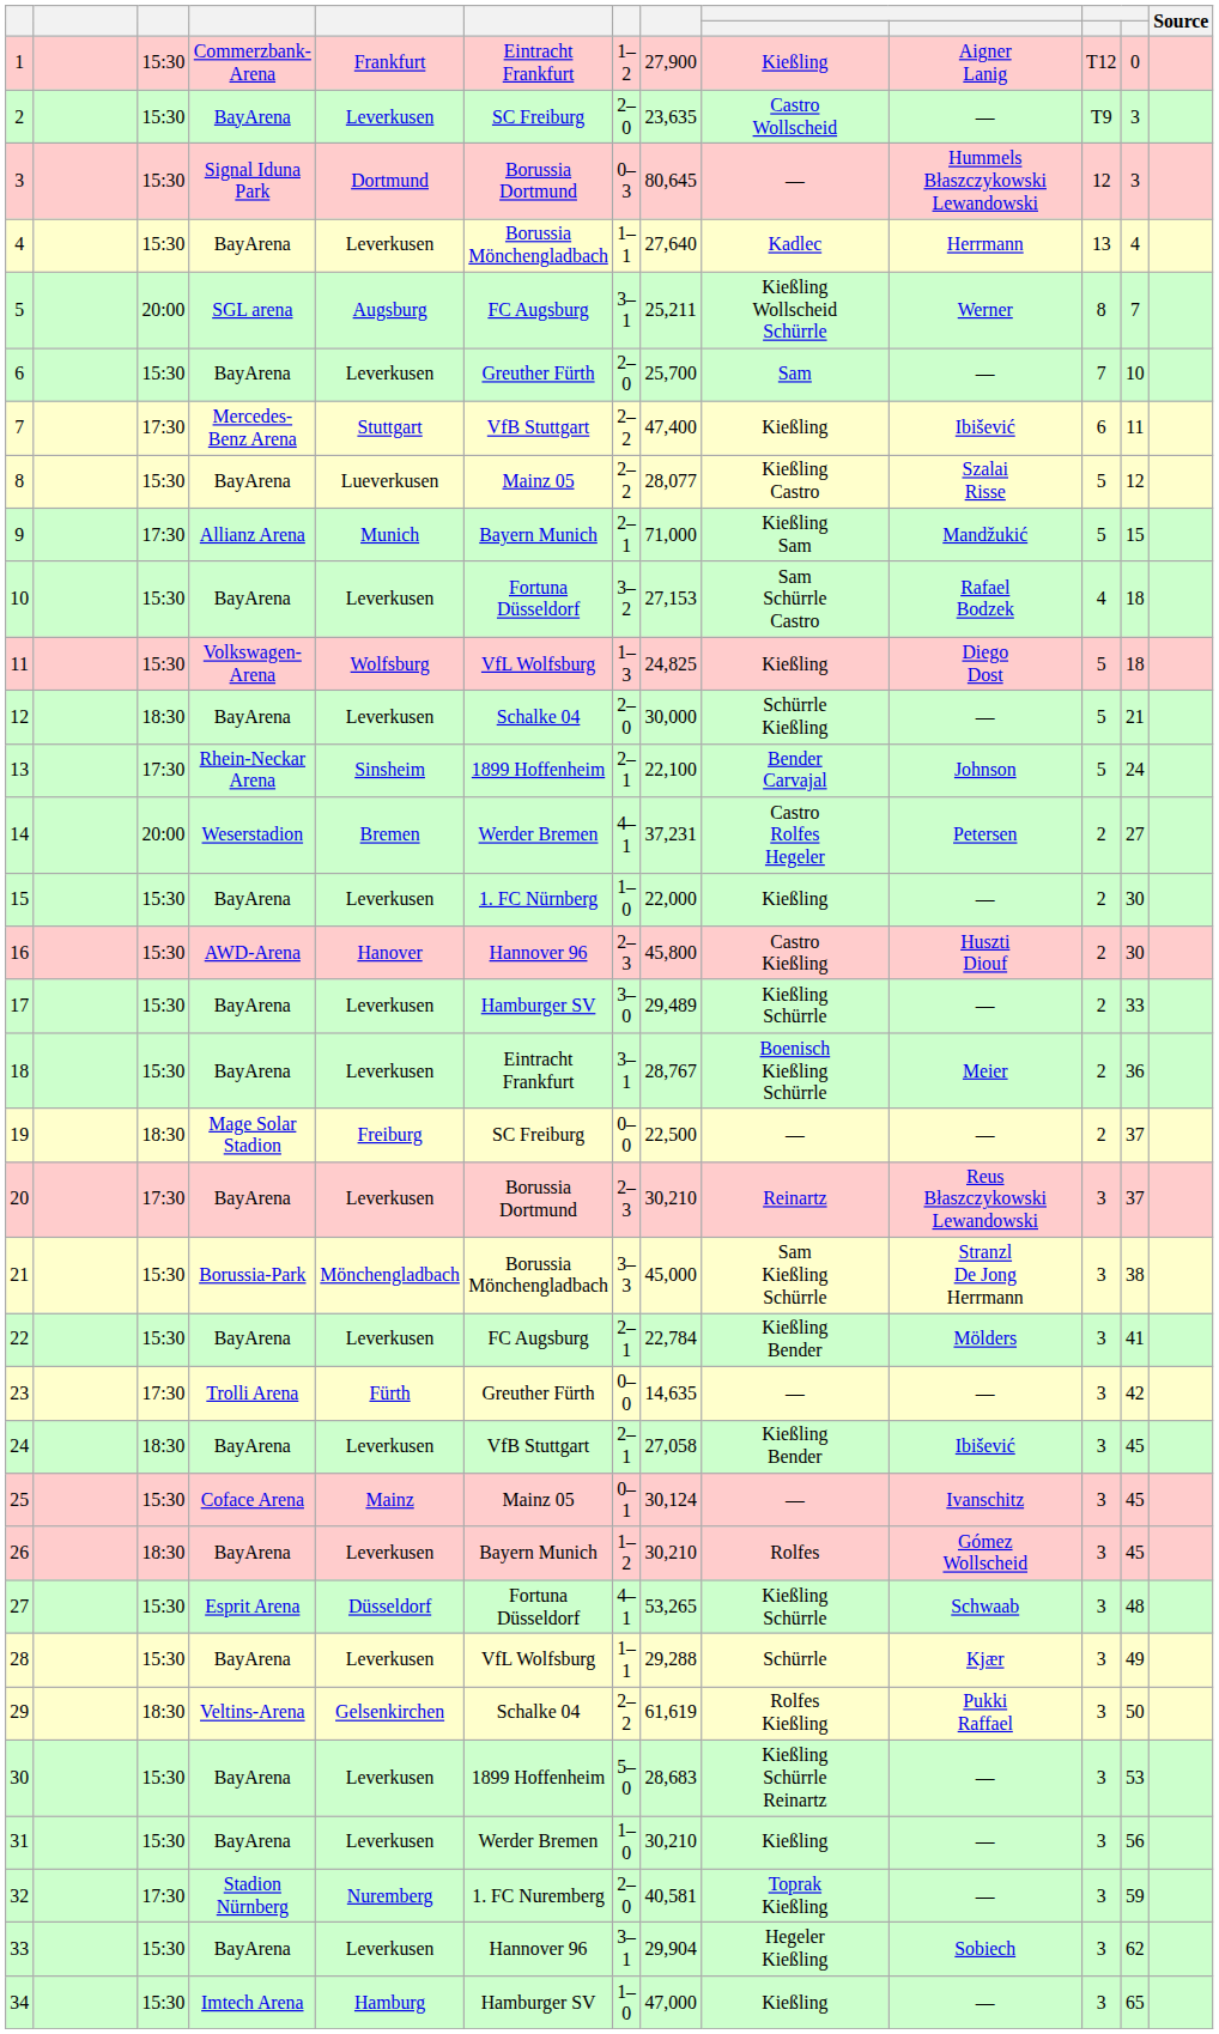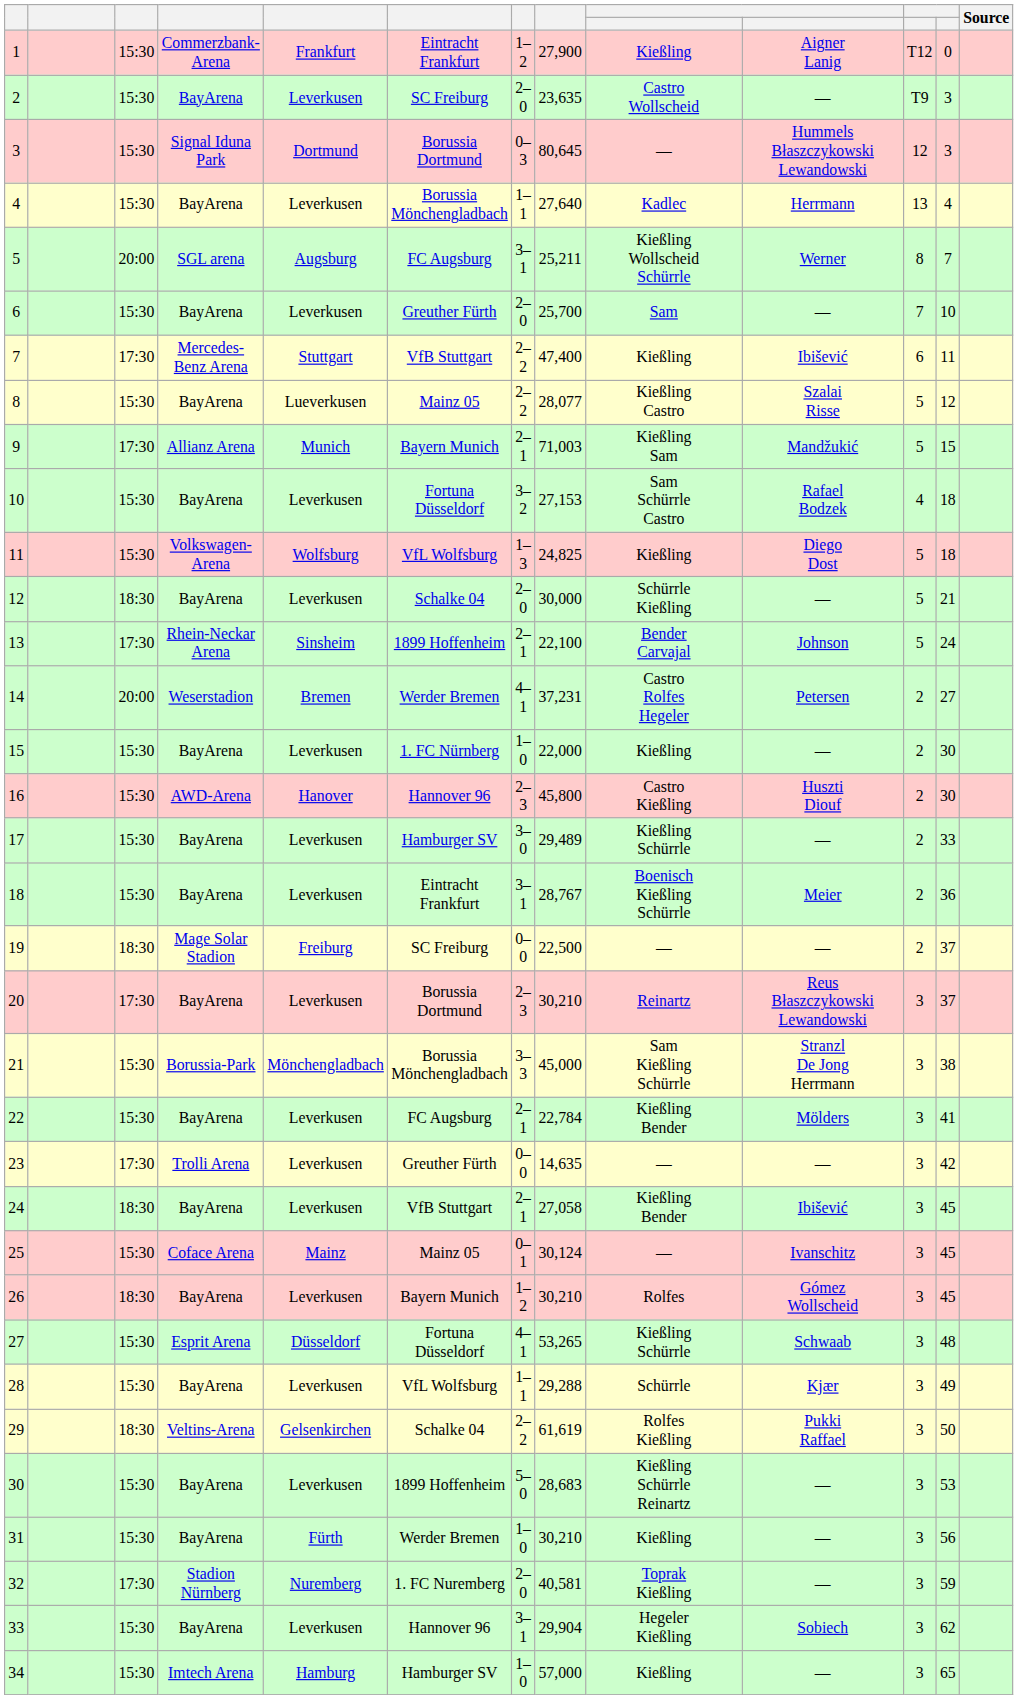9 | column 8: 71,000 -> 71,003
23 | column 5: Fürth -> Leverkusen
31 | column 5: Leverkusen -> Fürth
34 | column 8: 47,000 -> 57,000
